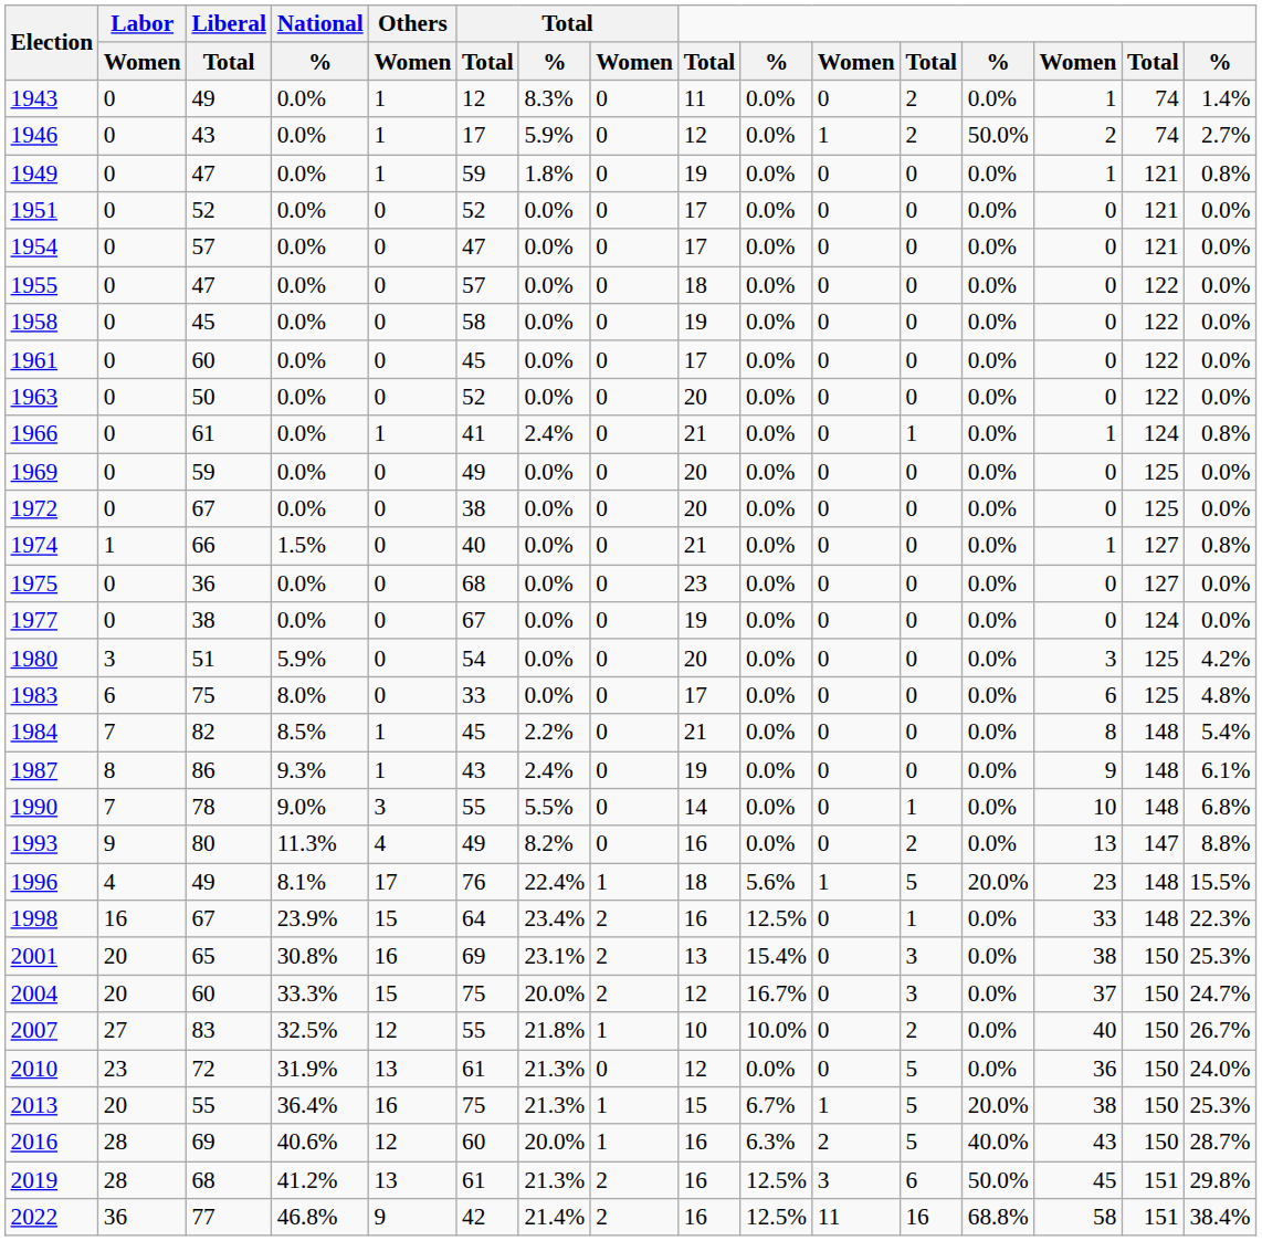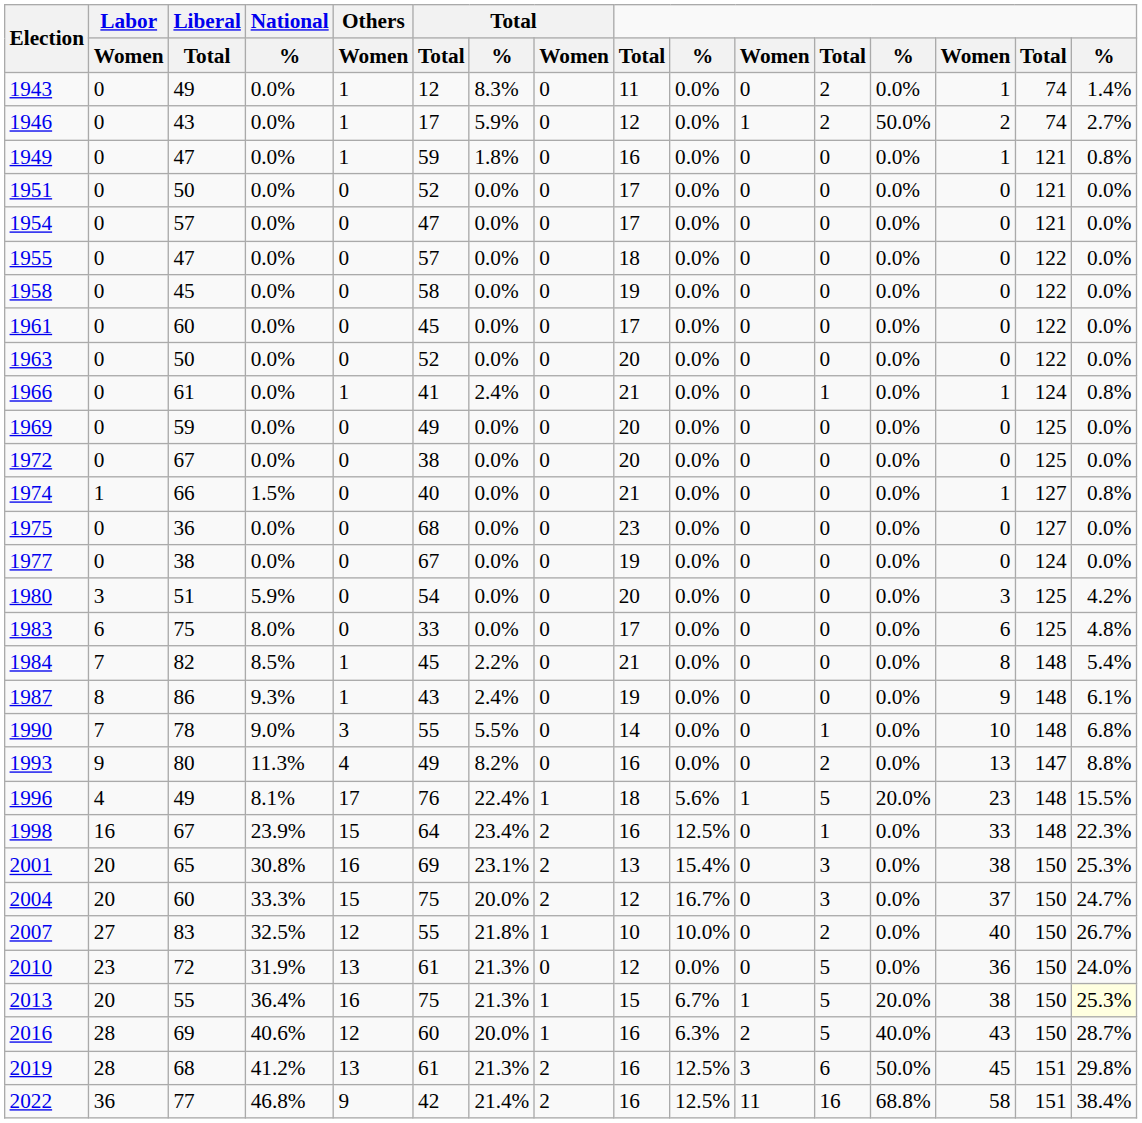1949 | column 9: 19 -> 16
1951 | Liberal / Total: 52 -> 50
2013 | column 16: no background -> lightyellow background
